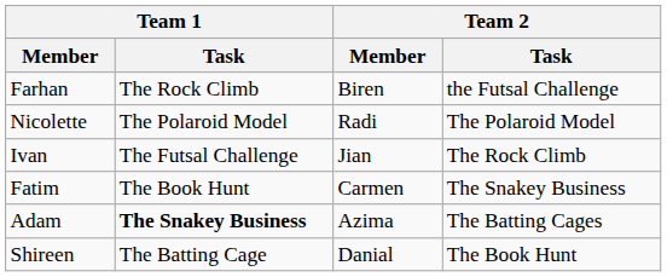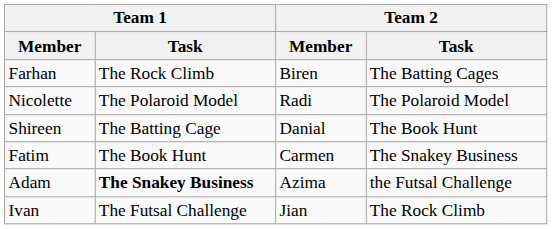Farhan | Team 2 / Task: the Futsal Challenge -> The Batting Cages
rows swapped: Ivan <-> Shireen
Adam | Team 2 / Task: The Batting Cages -> the Futsal Challenge
